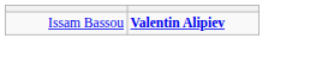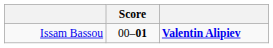+ column: Score | 00–01
